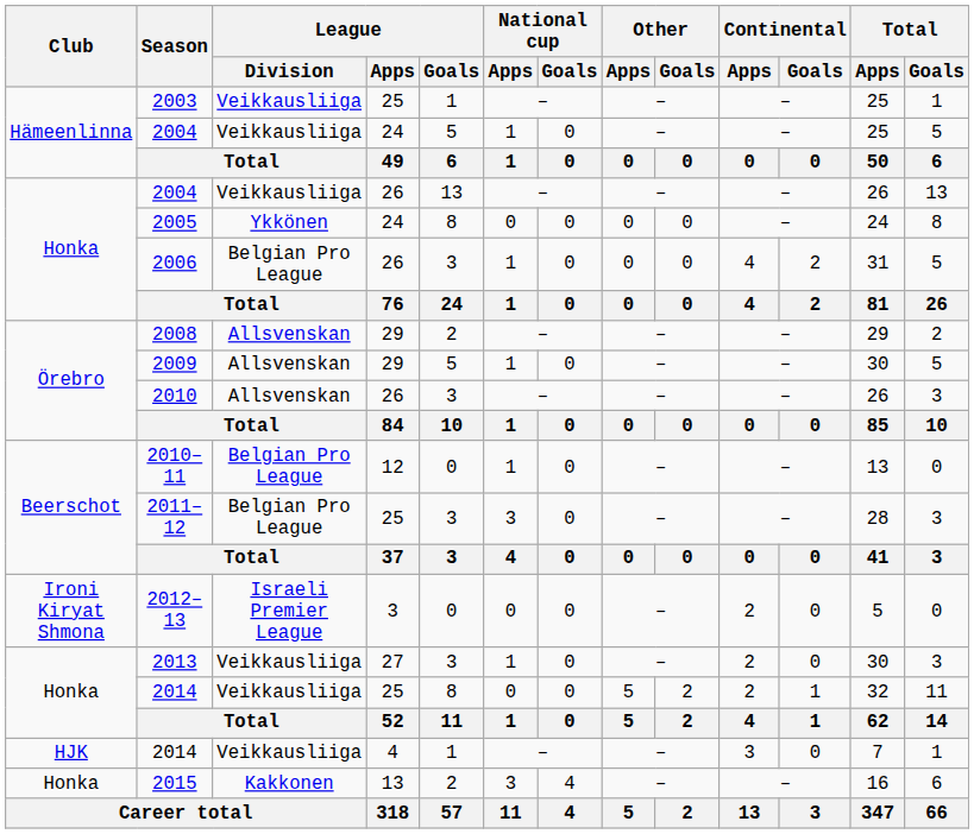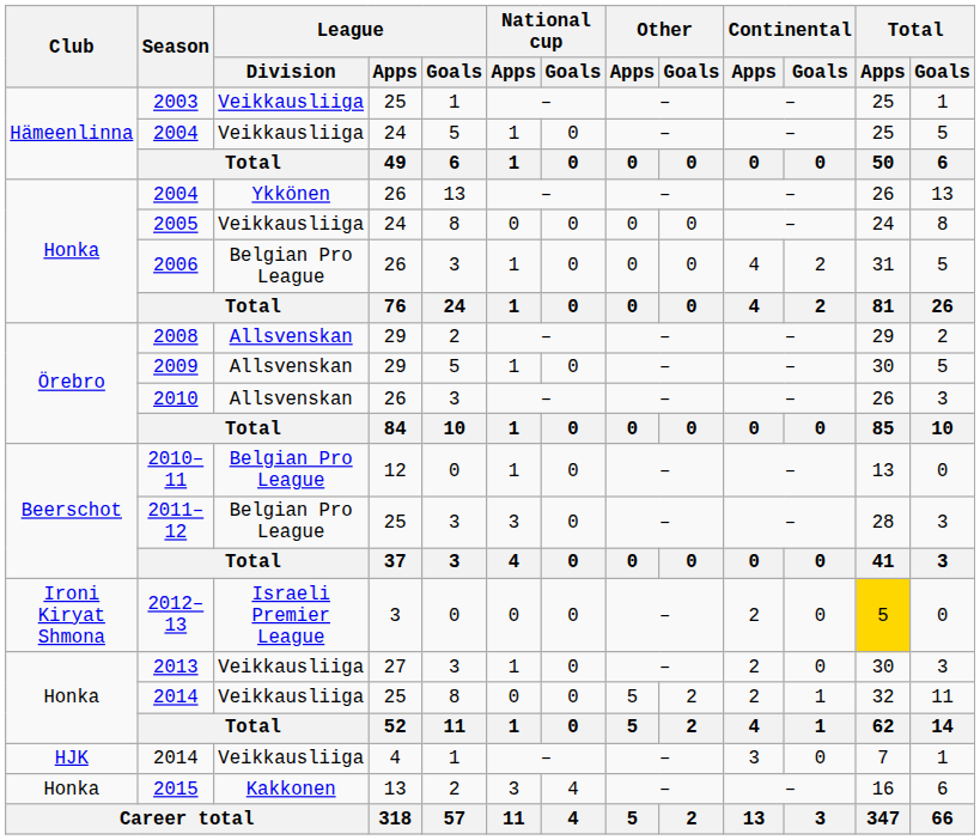2004 / 26 | League / Division: Veikkausliiga -> Ykkönen
2005 | League / Division: Ykkönen -> Veikkausliiga
2012–13 | Total / Apps: no background -> gold background
